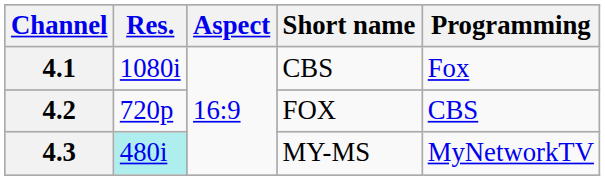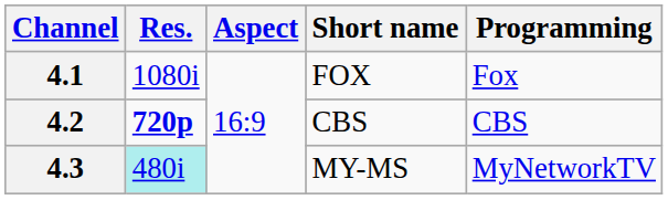4.1 | Short name: CBS -> FOX
4.2 | Res.: normal -> bold
4.2 | Short name: FOX -> CBS
